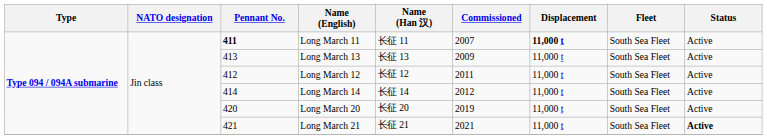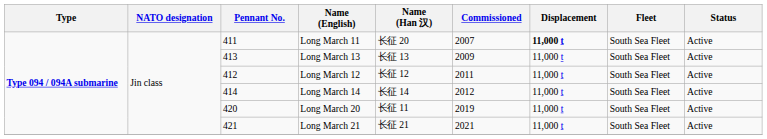Long March 11 | Pennant No.: bold -> normal
Long March 11 | Name (Han 汉): 长征 11 -> 长征 20
Long March 20 | Name (Han 汉): 长征 20 -> 长征 11
Long March 21 | Status: bold -> normal
